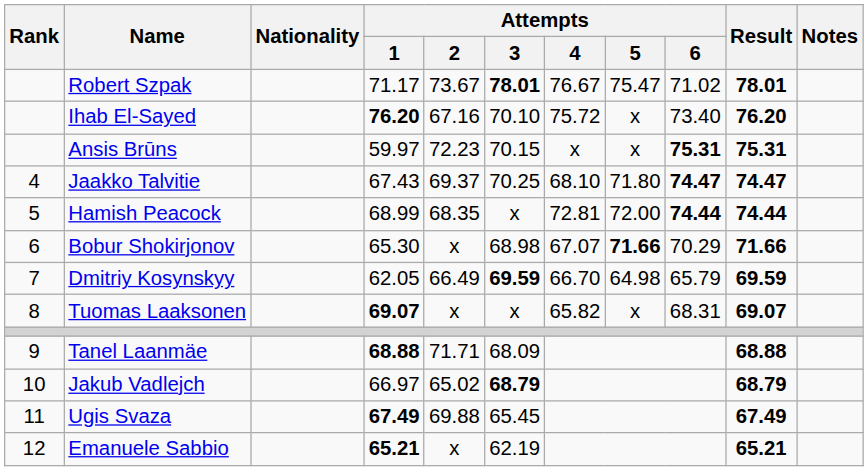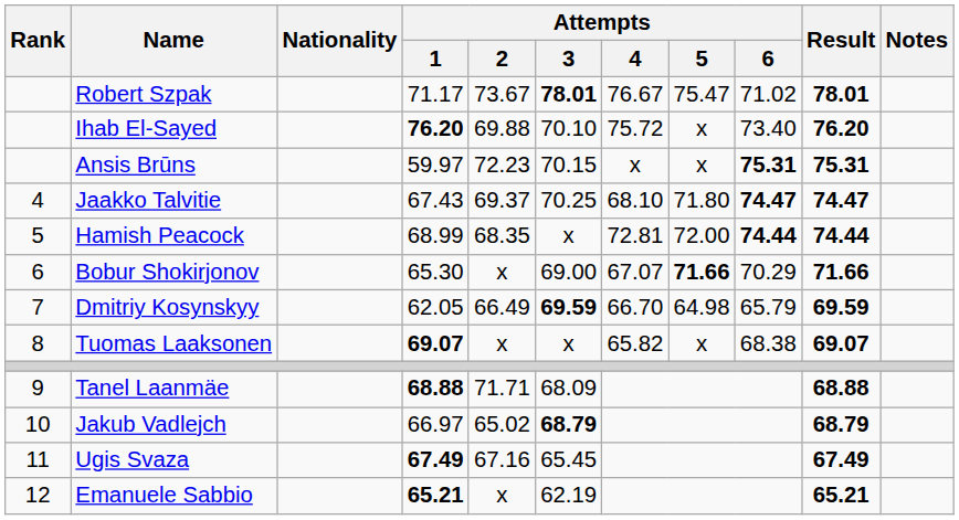Ihab El-Sayed | Attempts / 2: 67.16 -> 69.88
Bobur Shokirjonov | Attempts / 3: 68.98 -> 69.00
Tuomas Laaksonen | Attempts / 6: 68.31 -> 68.38
Ugis Svaza | Attempts / 2: 69.88 -> 67.16
